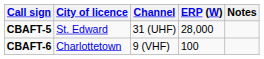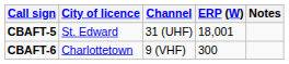CBAFT-5 | ERP (W): 28,000 -> 18,001
CBAFT-6 | ERP (W): 100 -> 300
